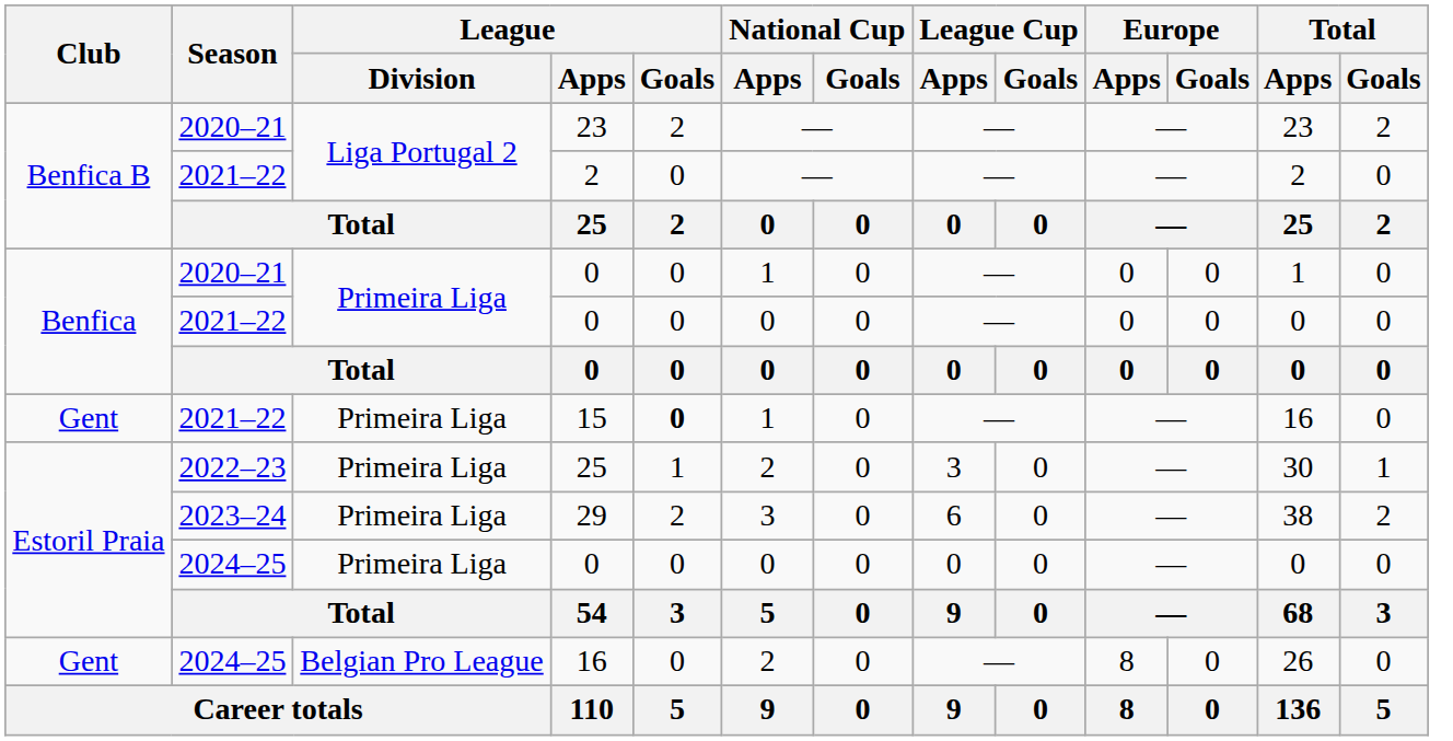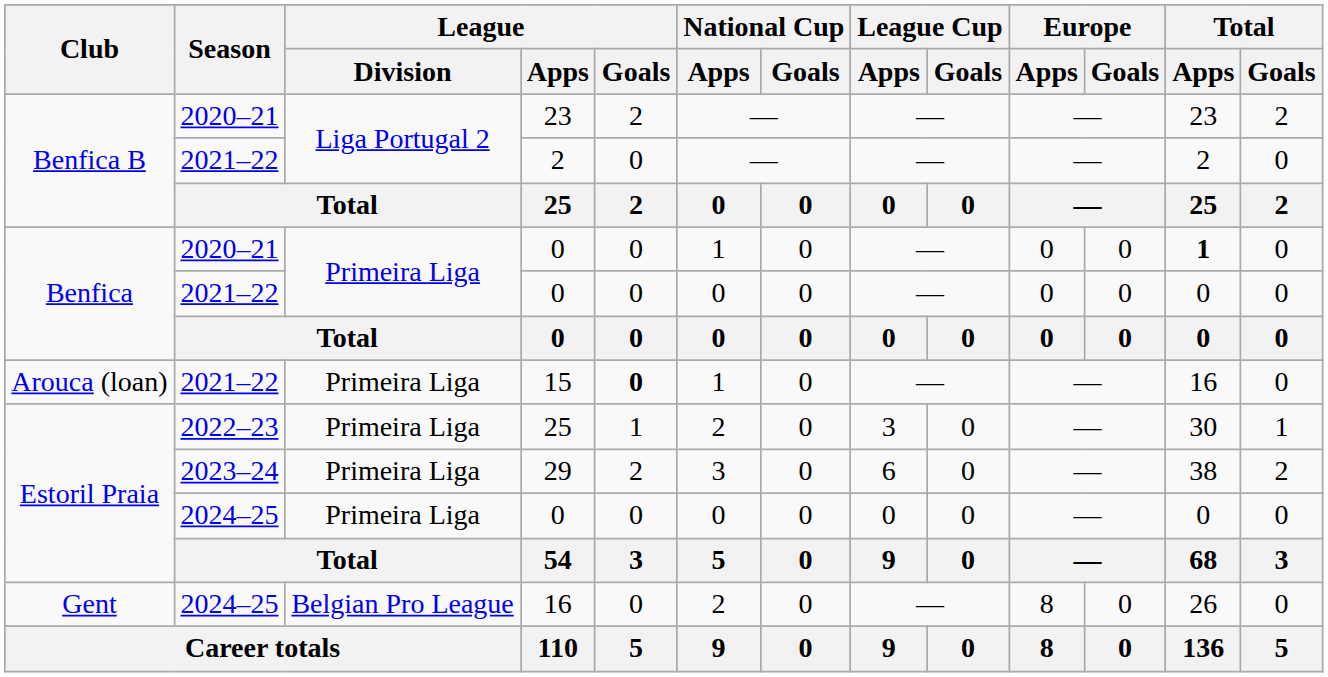2020–21 / 0 | Total / Apps: normal -> bold
15 | Club: Gent -> Arouca (loan)
